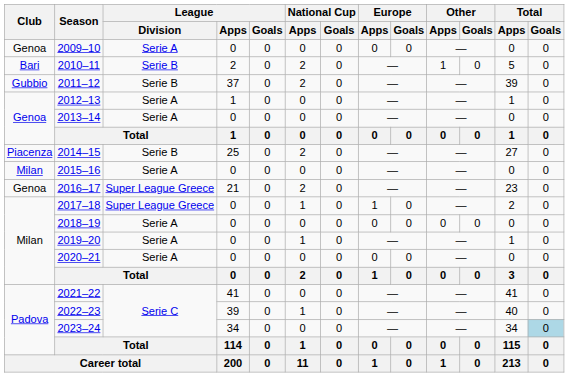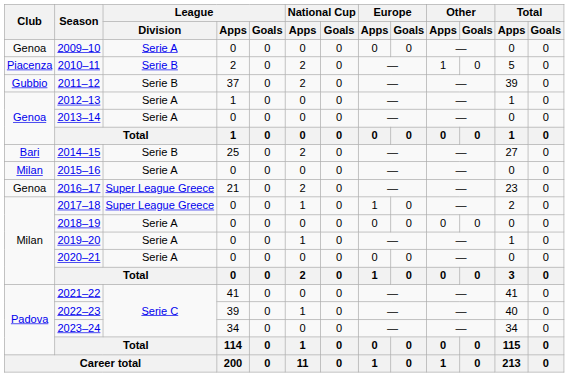2010–11 | Club: Bari -> Piacenza
2014–15 | Club: Piacenza -> Bari
2023–24 | Total / Goals: lightblue background -> no background
